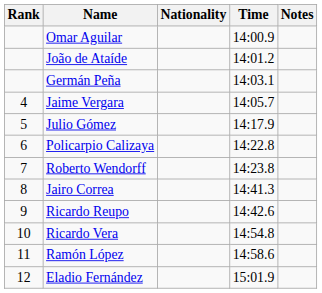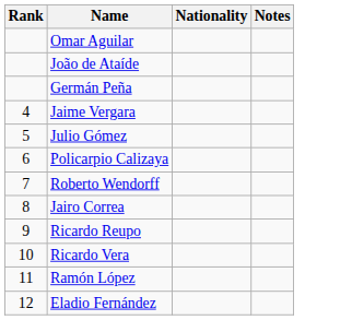- column: Time | 14:00.9 | 14:01.2 | 14:03.1 | 14:05.7 | 14:17.9 | 14:22.8 | 14:23.8 | 14:41.3 | 14:42.6 | 14:54.8 | 14:58.6 | 15:01.9
